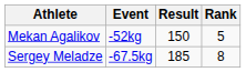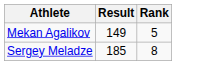- column: Event | -52kg | -67.5kg
Mekan Agalikov | Result: 150 -> 149
